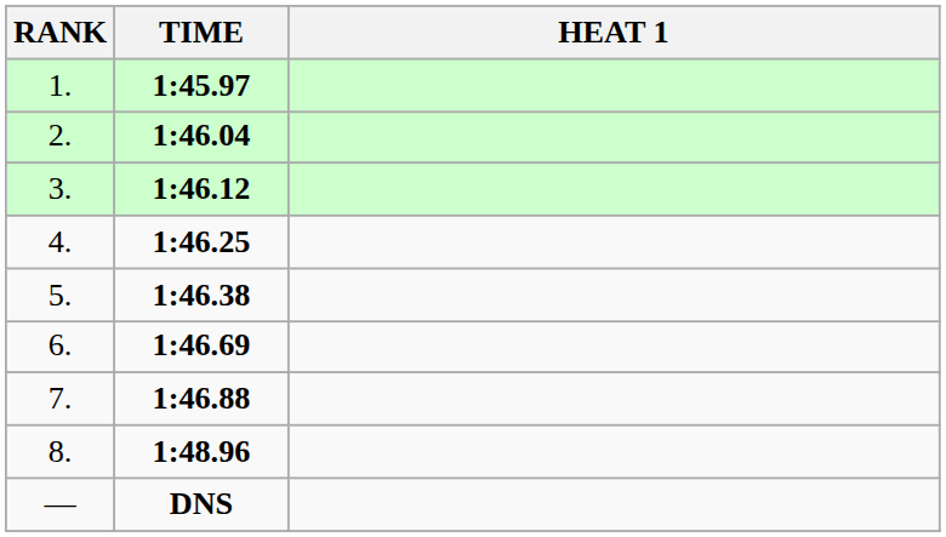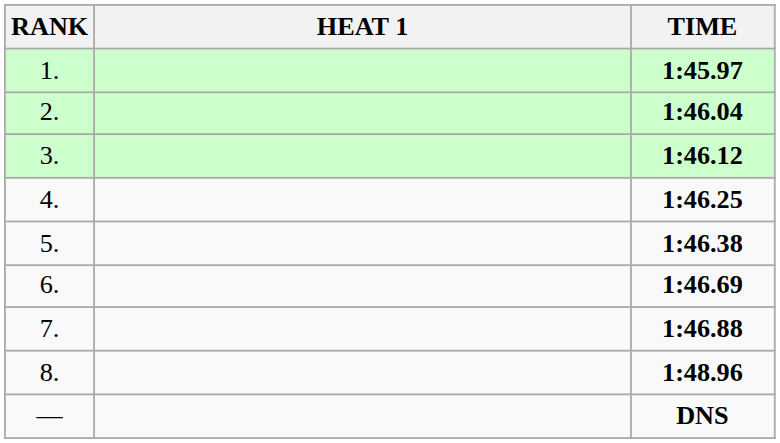columns swapped: HEAT 1 <-> TIME
